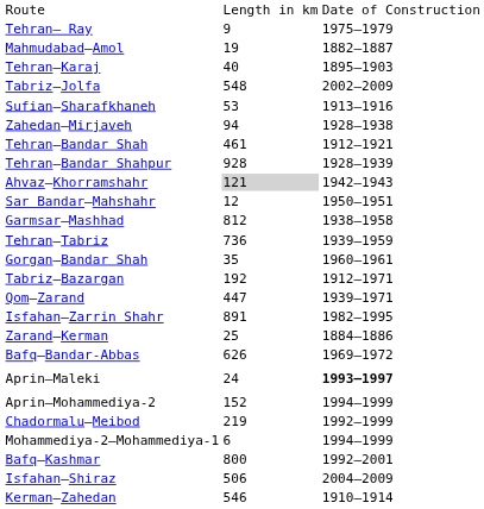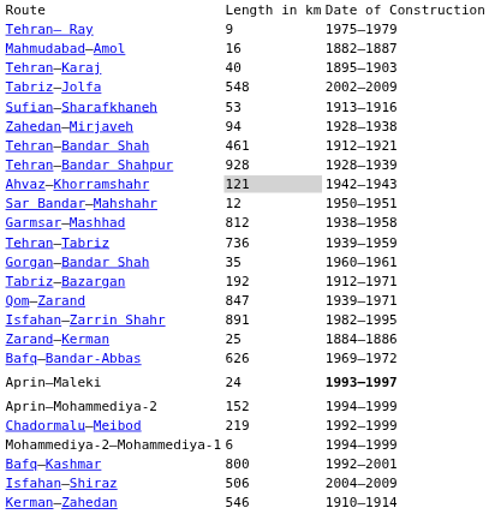Mahmudabad–Amol | column 2: 19 -> 16
Qom–Zarand | column 2: 447 -> 847
